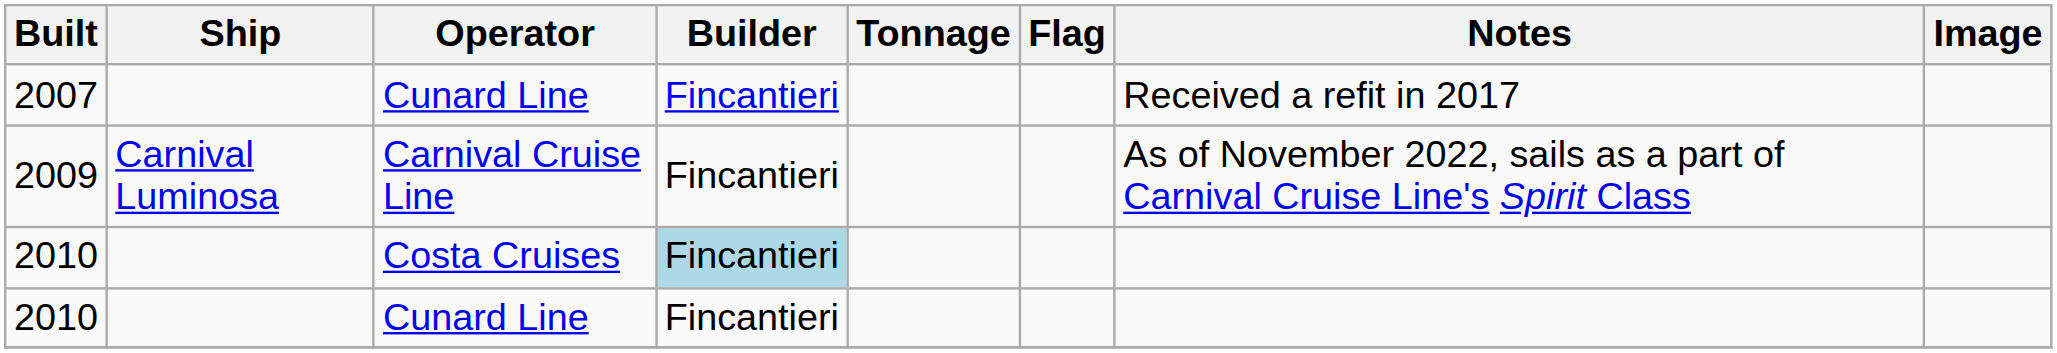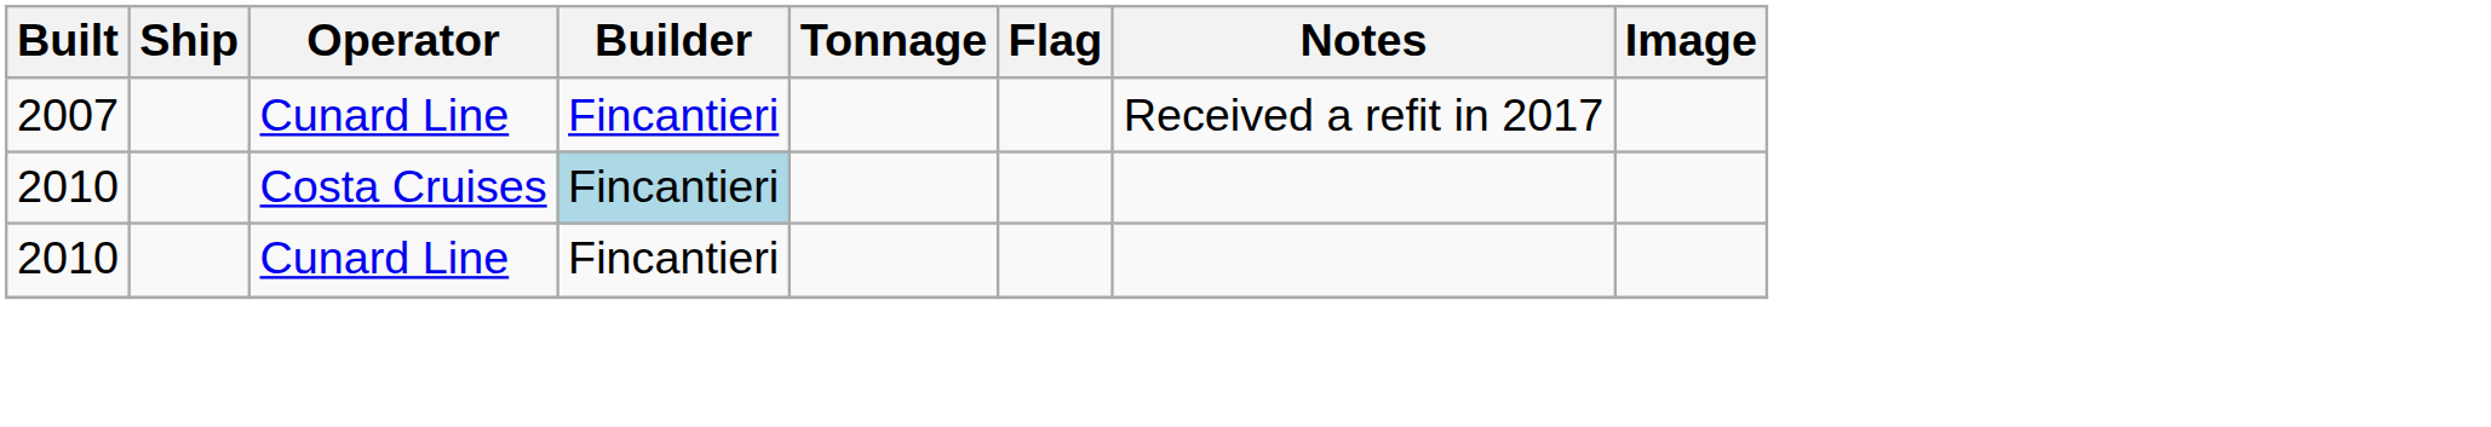- row: 2009 | Carnival Luminosa | Carnival Cruise Line | Fincantieri | As of November 2022, sails as a part of Carnival Cruise Line's Spirit Class
